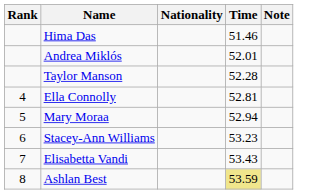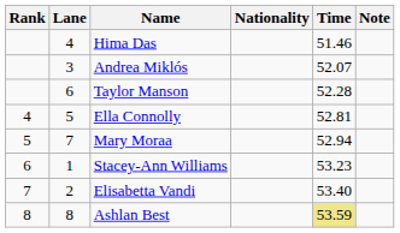+ column: Lane | 4 | 3 | 6 | 5 | 7 | 1 | 2 | 8
Andrea Miklós | Time: 52.01 -> 52.07
Elisabetta Vandi | Time: 53.43 -> 53.40
